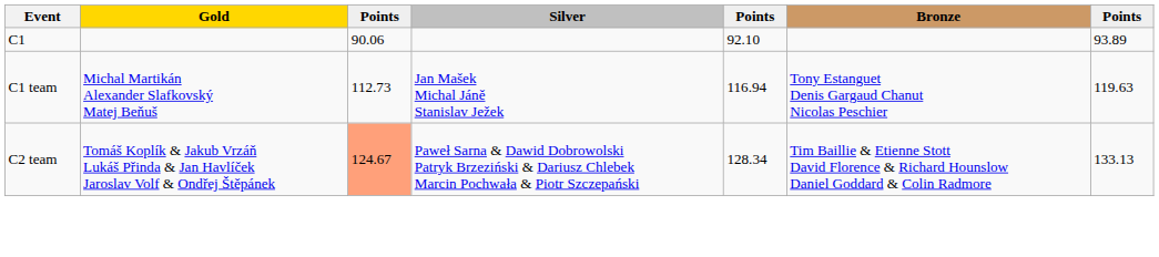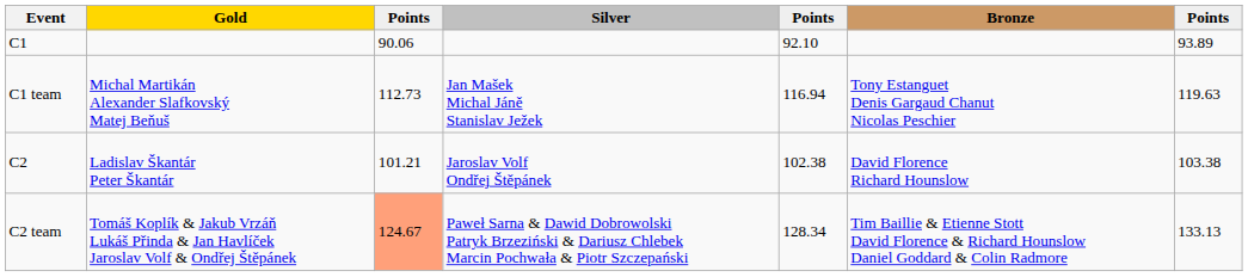+ row: C2 | Ladislav Škantár Peter Škantár | 101.21 | Jaroslav Volf Ondřej Štěpánek | 102.38 | David Florence Richard Hounslow | 103.38
